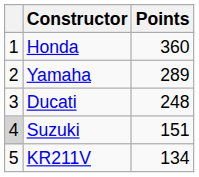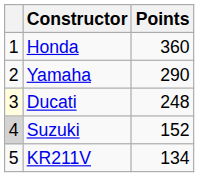Yamaha | Points: 289 -> 290
Ducati | column 1: no background -> lightyellow background
Suzuki | Points: 151 -> 152
